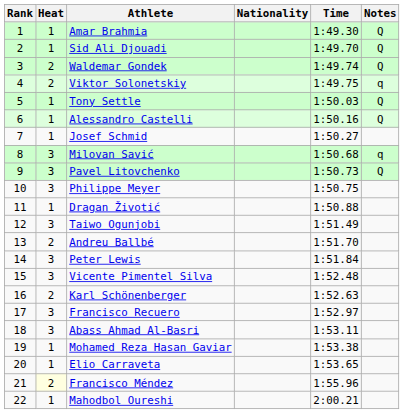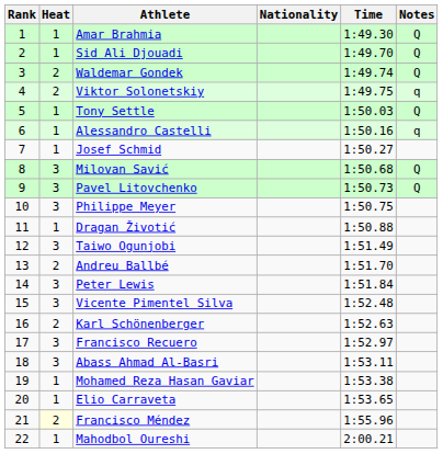Alessandro Castelli | Notes: Q -> q
Milovan Savić | Notes: q -> Q
